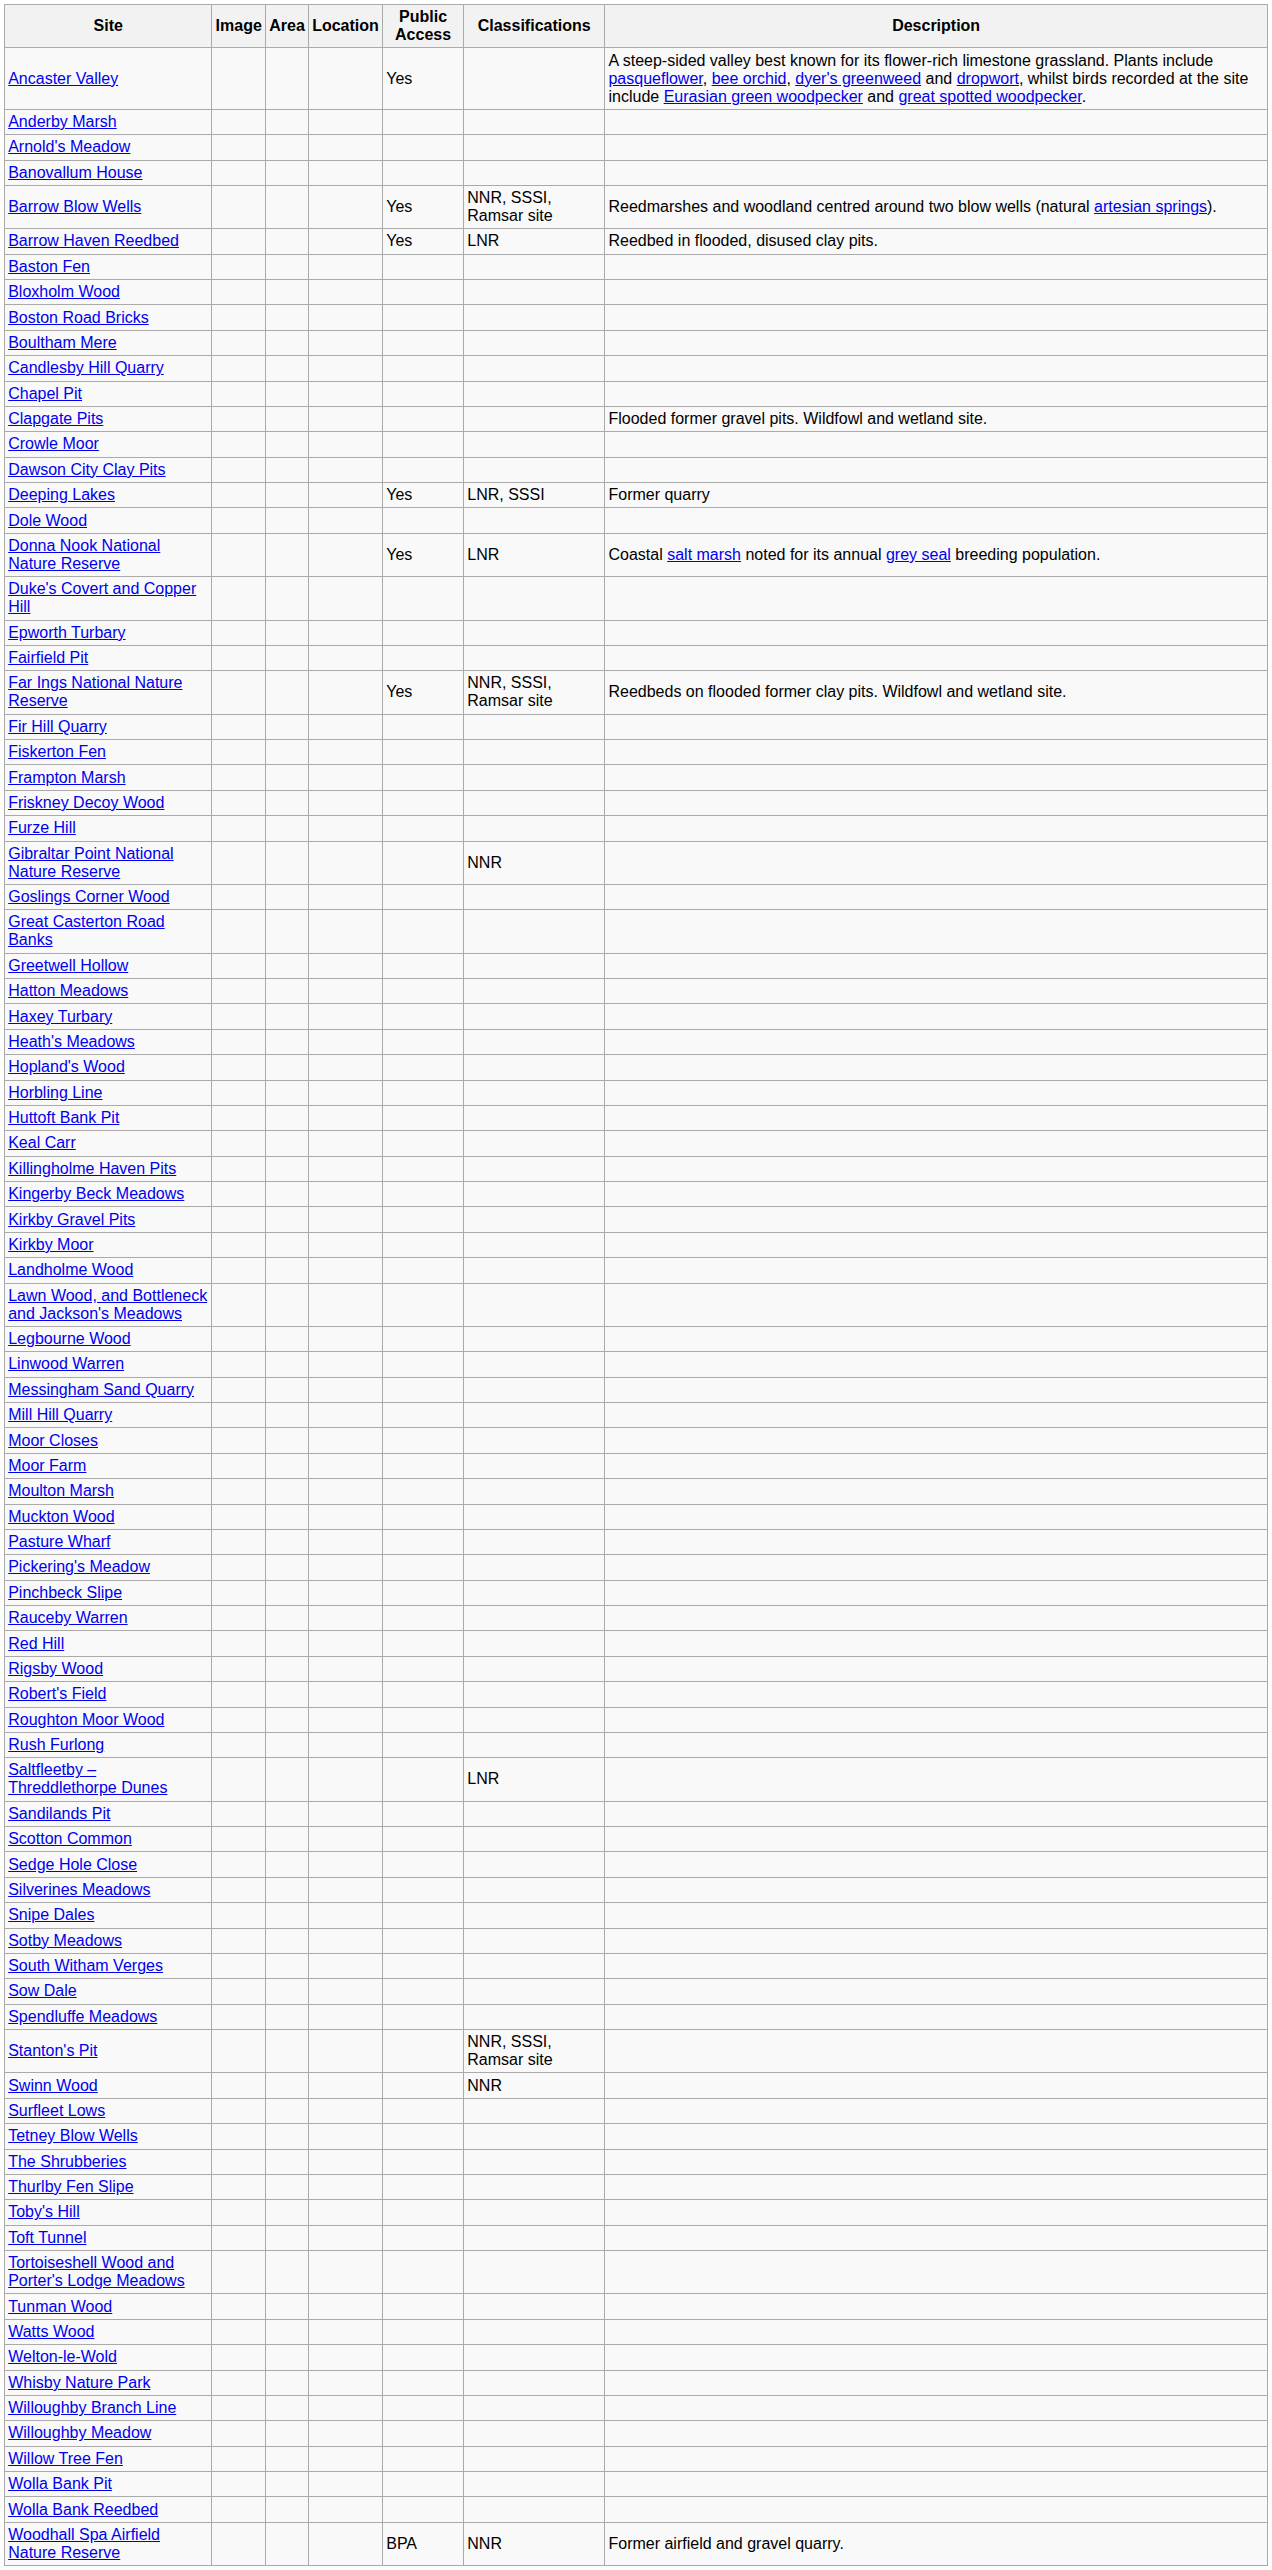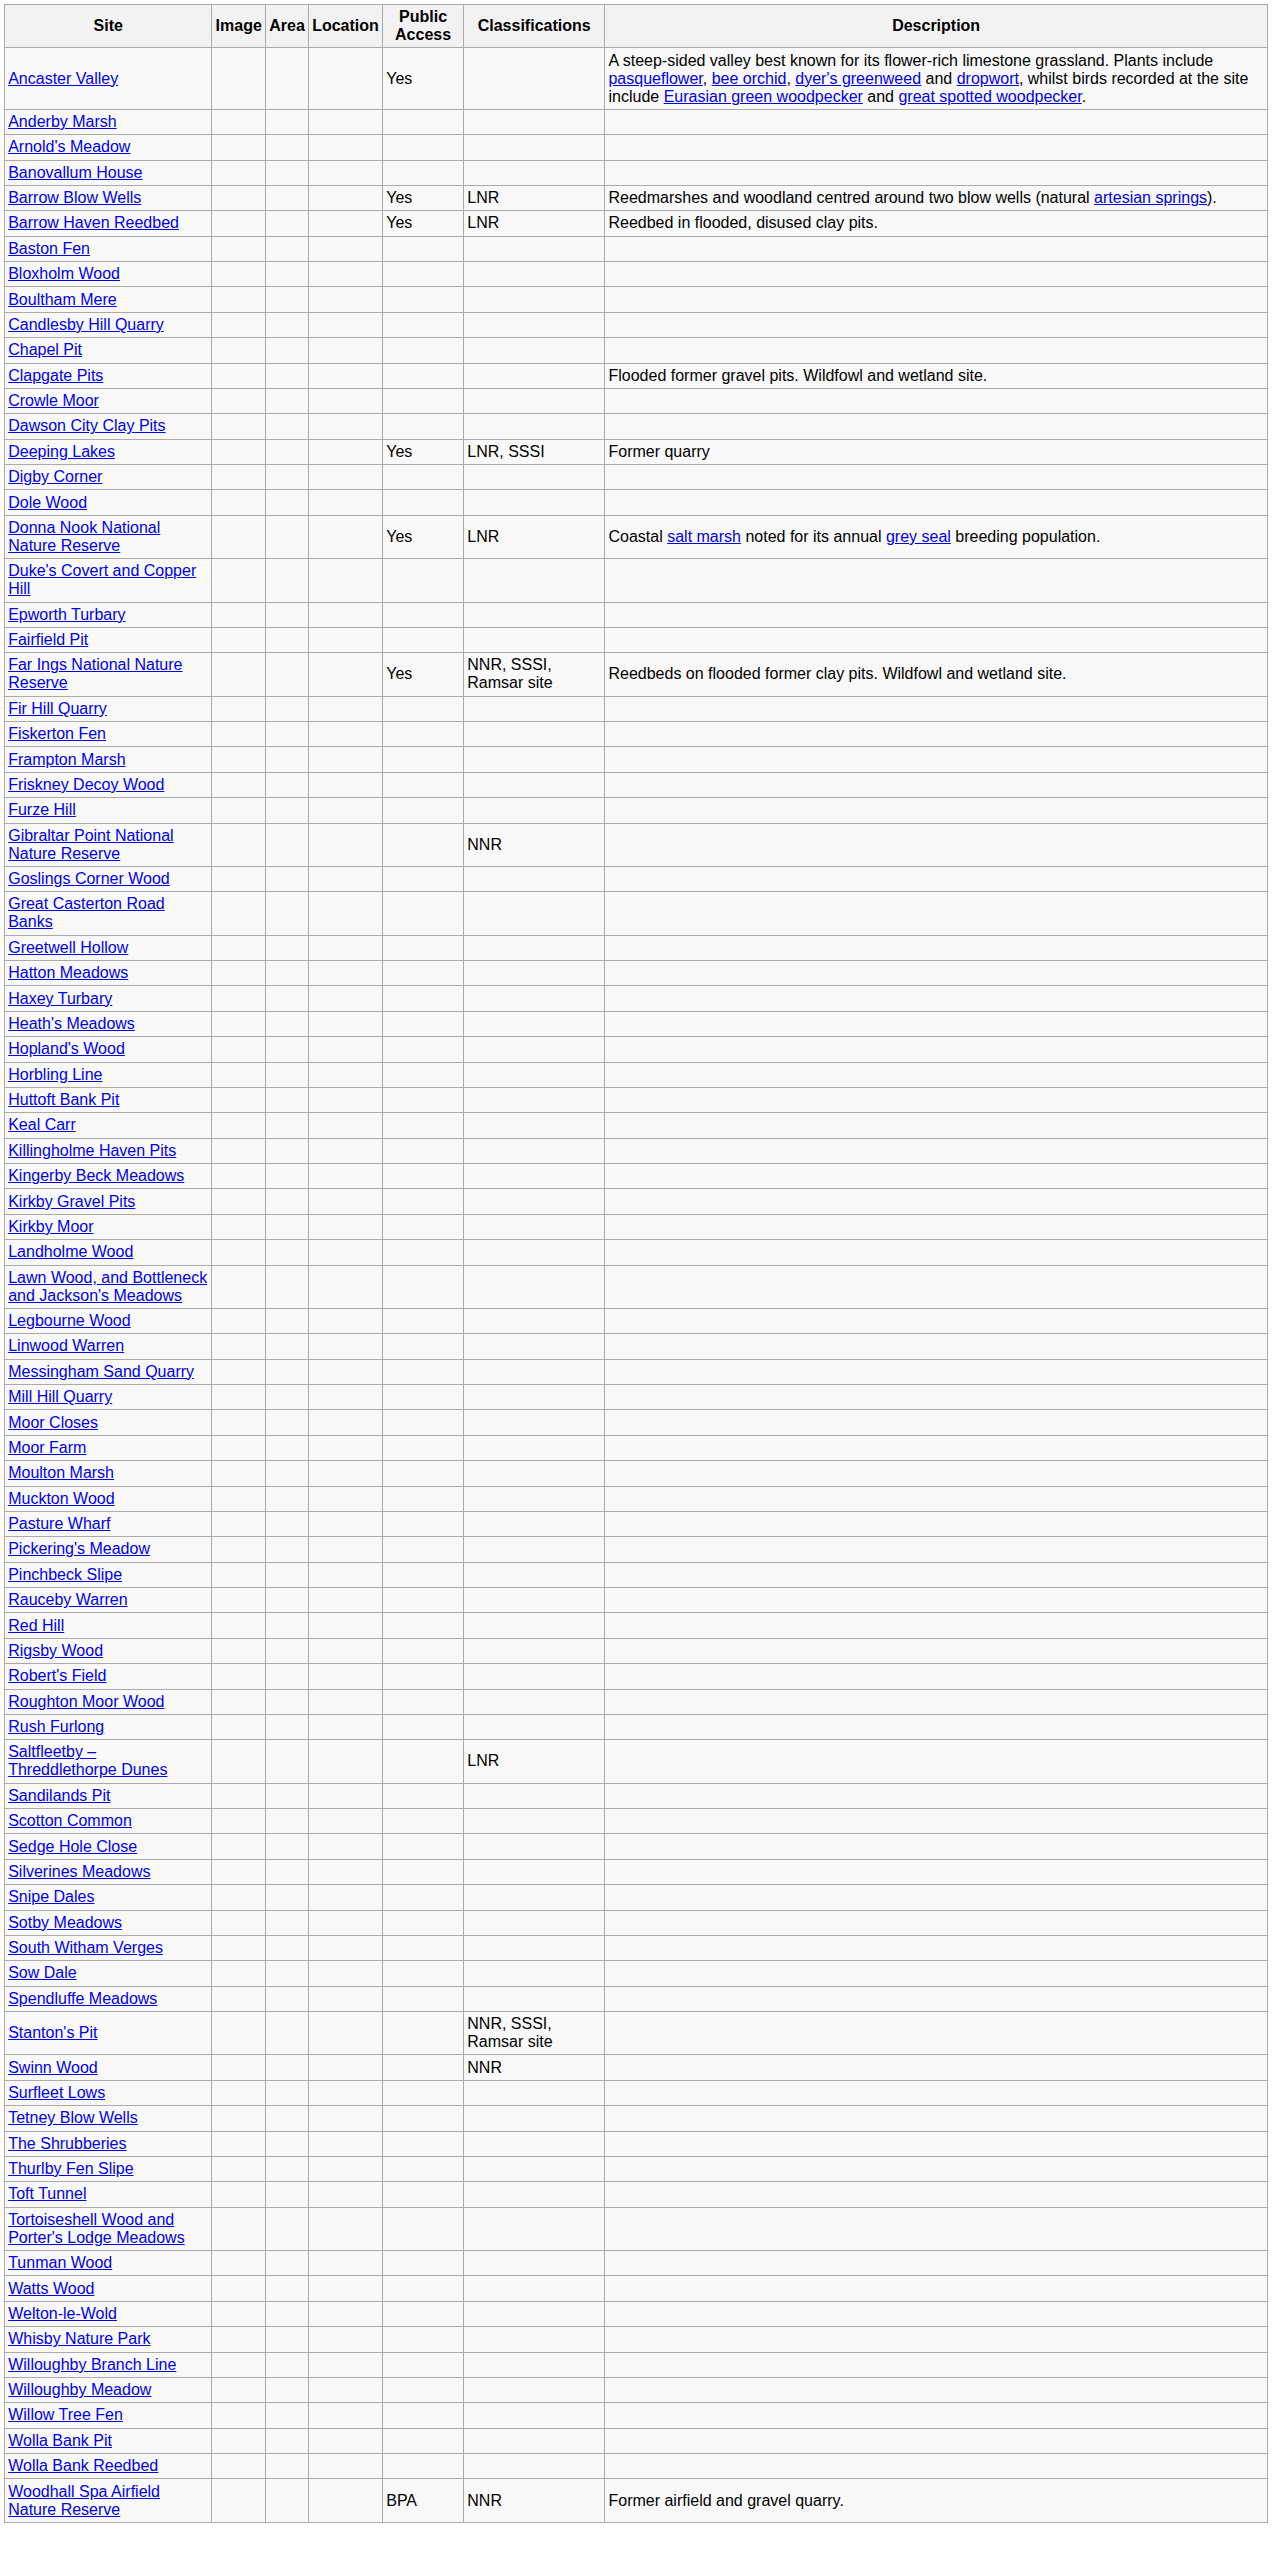Barrow Blow Wells | Classifications: NNR, SSSI, Ramsar site -> LNR
- row: Boston Road Bricks
+ row: Digby Corner
- row: Toby's Hill
